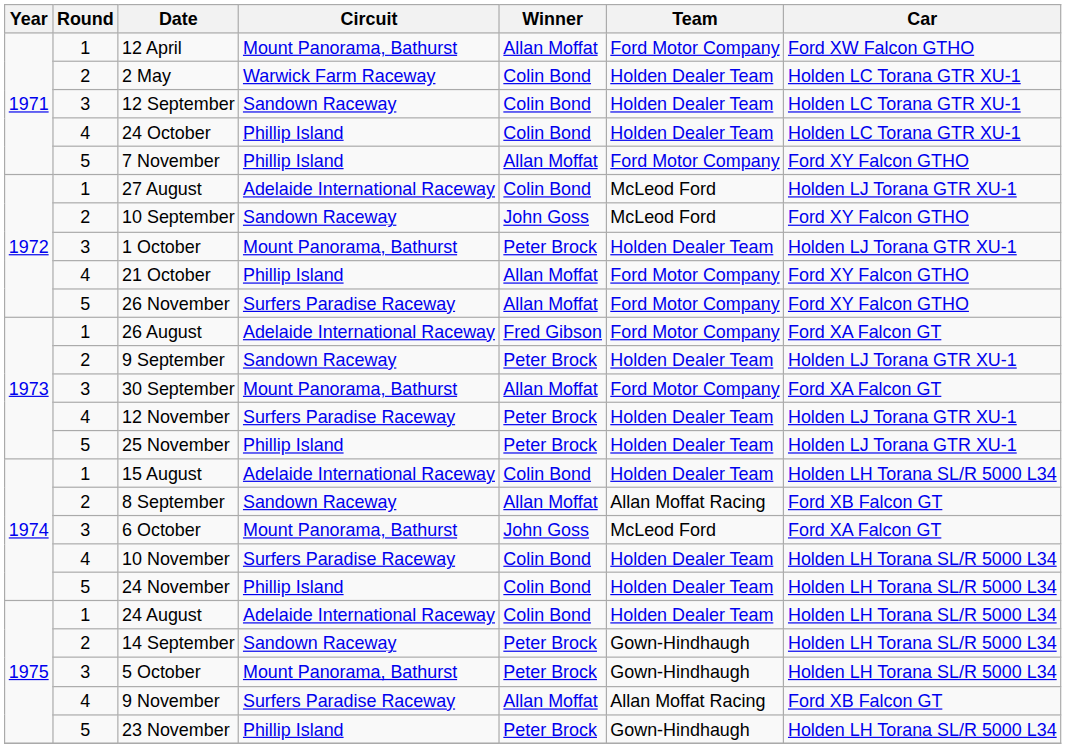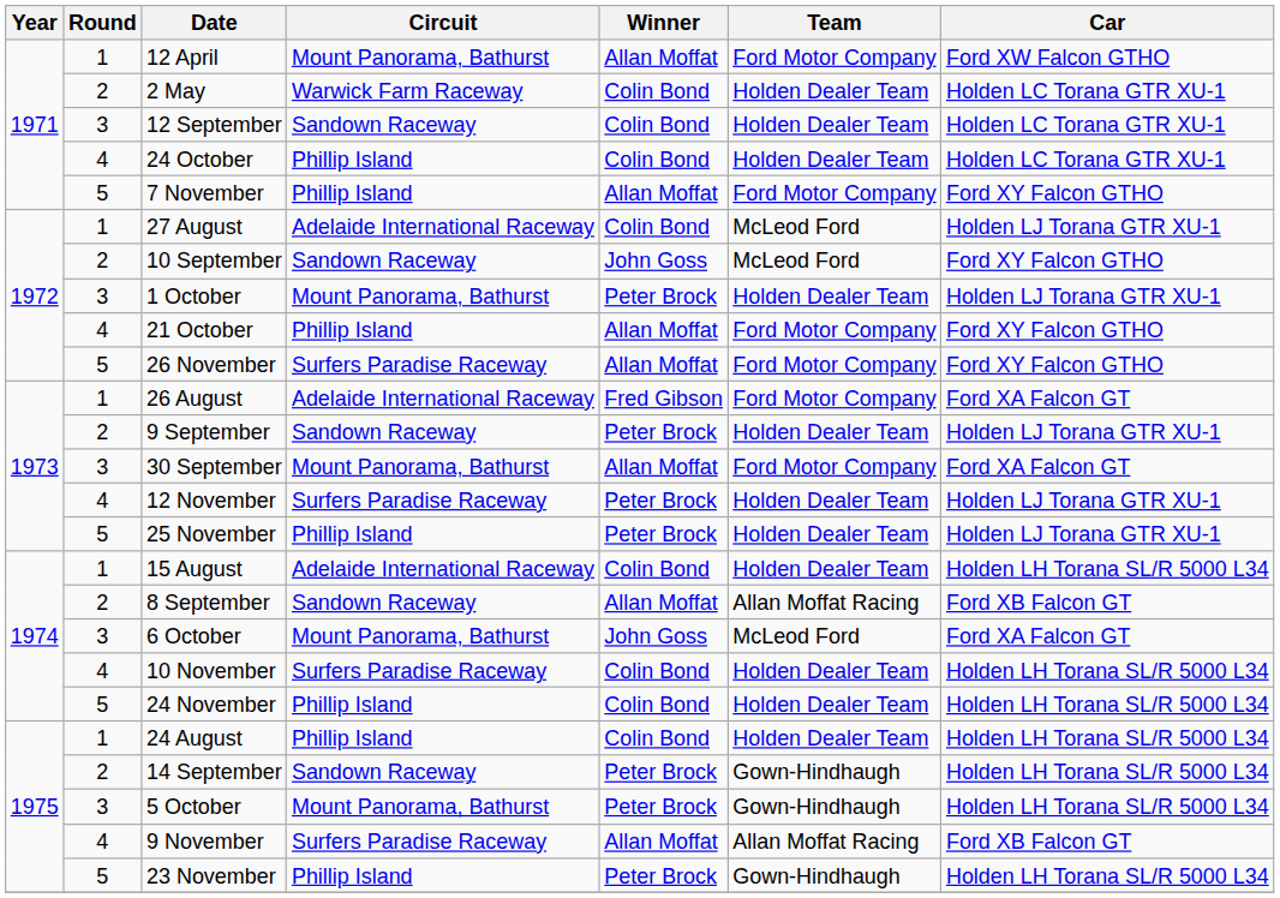24 August | Circuit: Adelaide International Raceway -> Phillip Island
